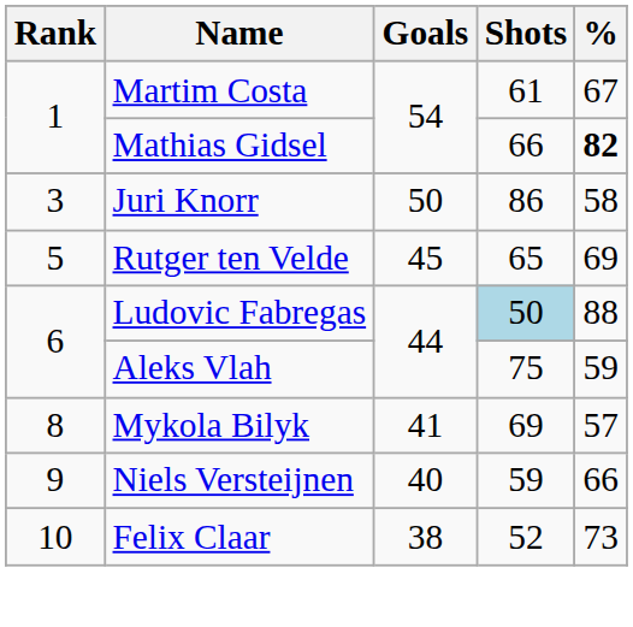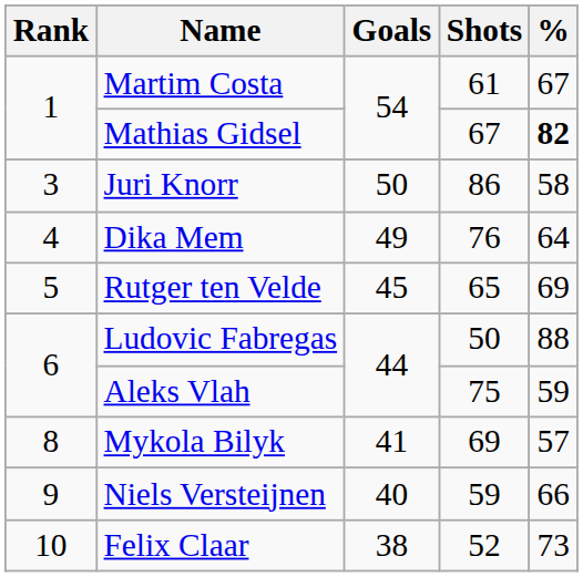Mathias Gidsel | Shots: 66 -> 67
+ row: 4 | Dika Mem | 49 | 76 | 64
Ludovic Fabregas | Shots: lightblue background -> no background
